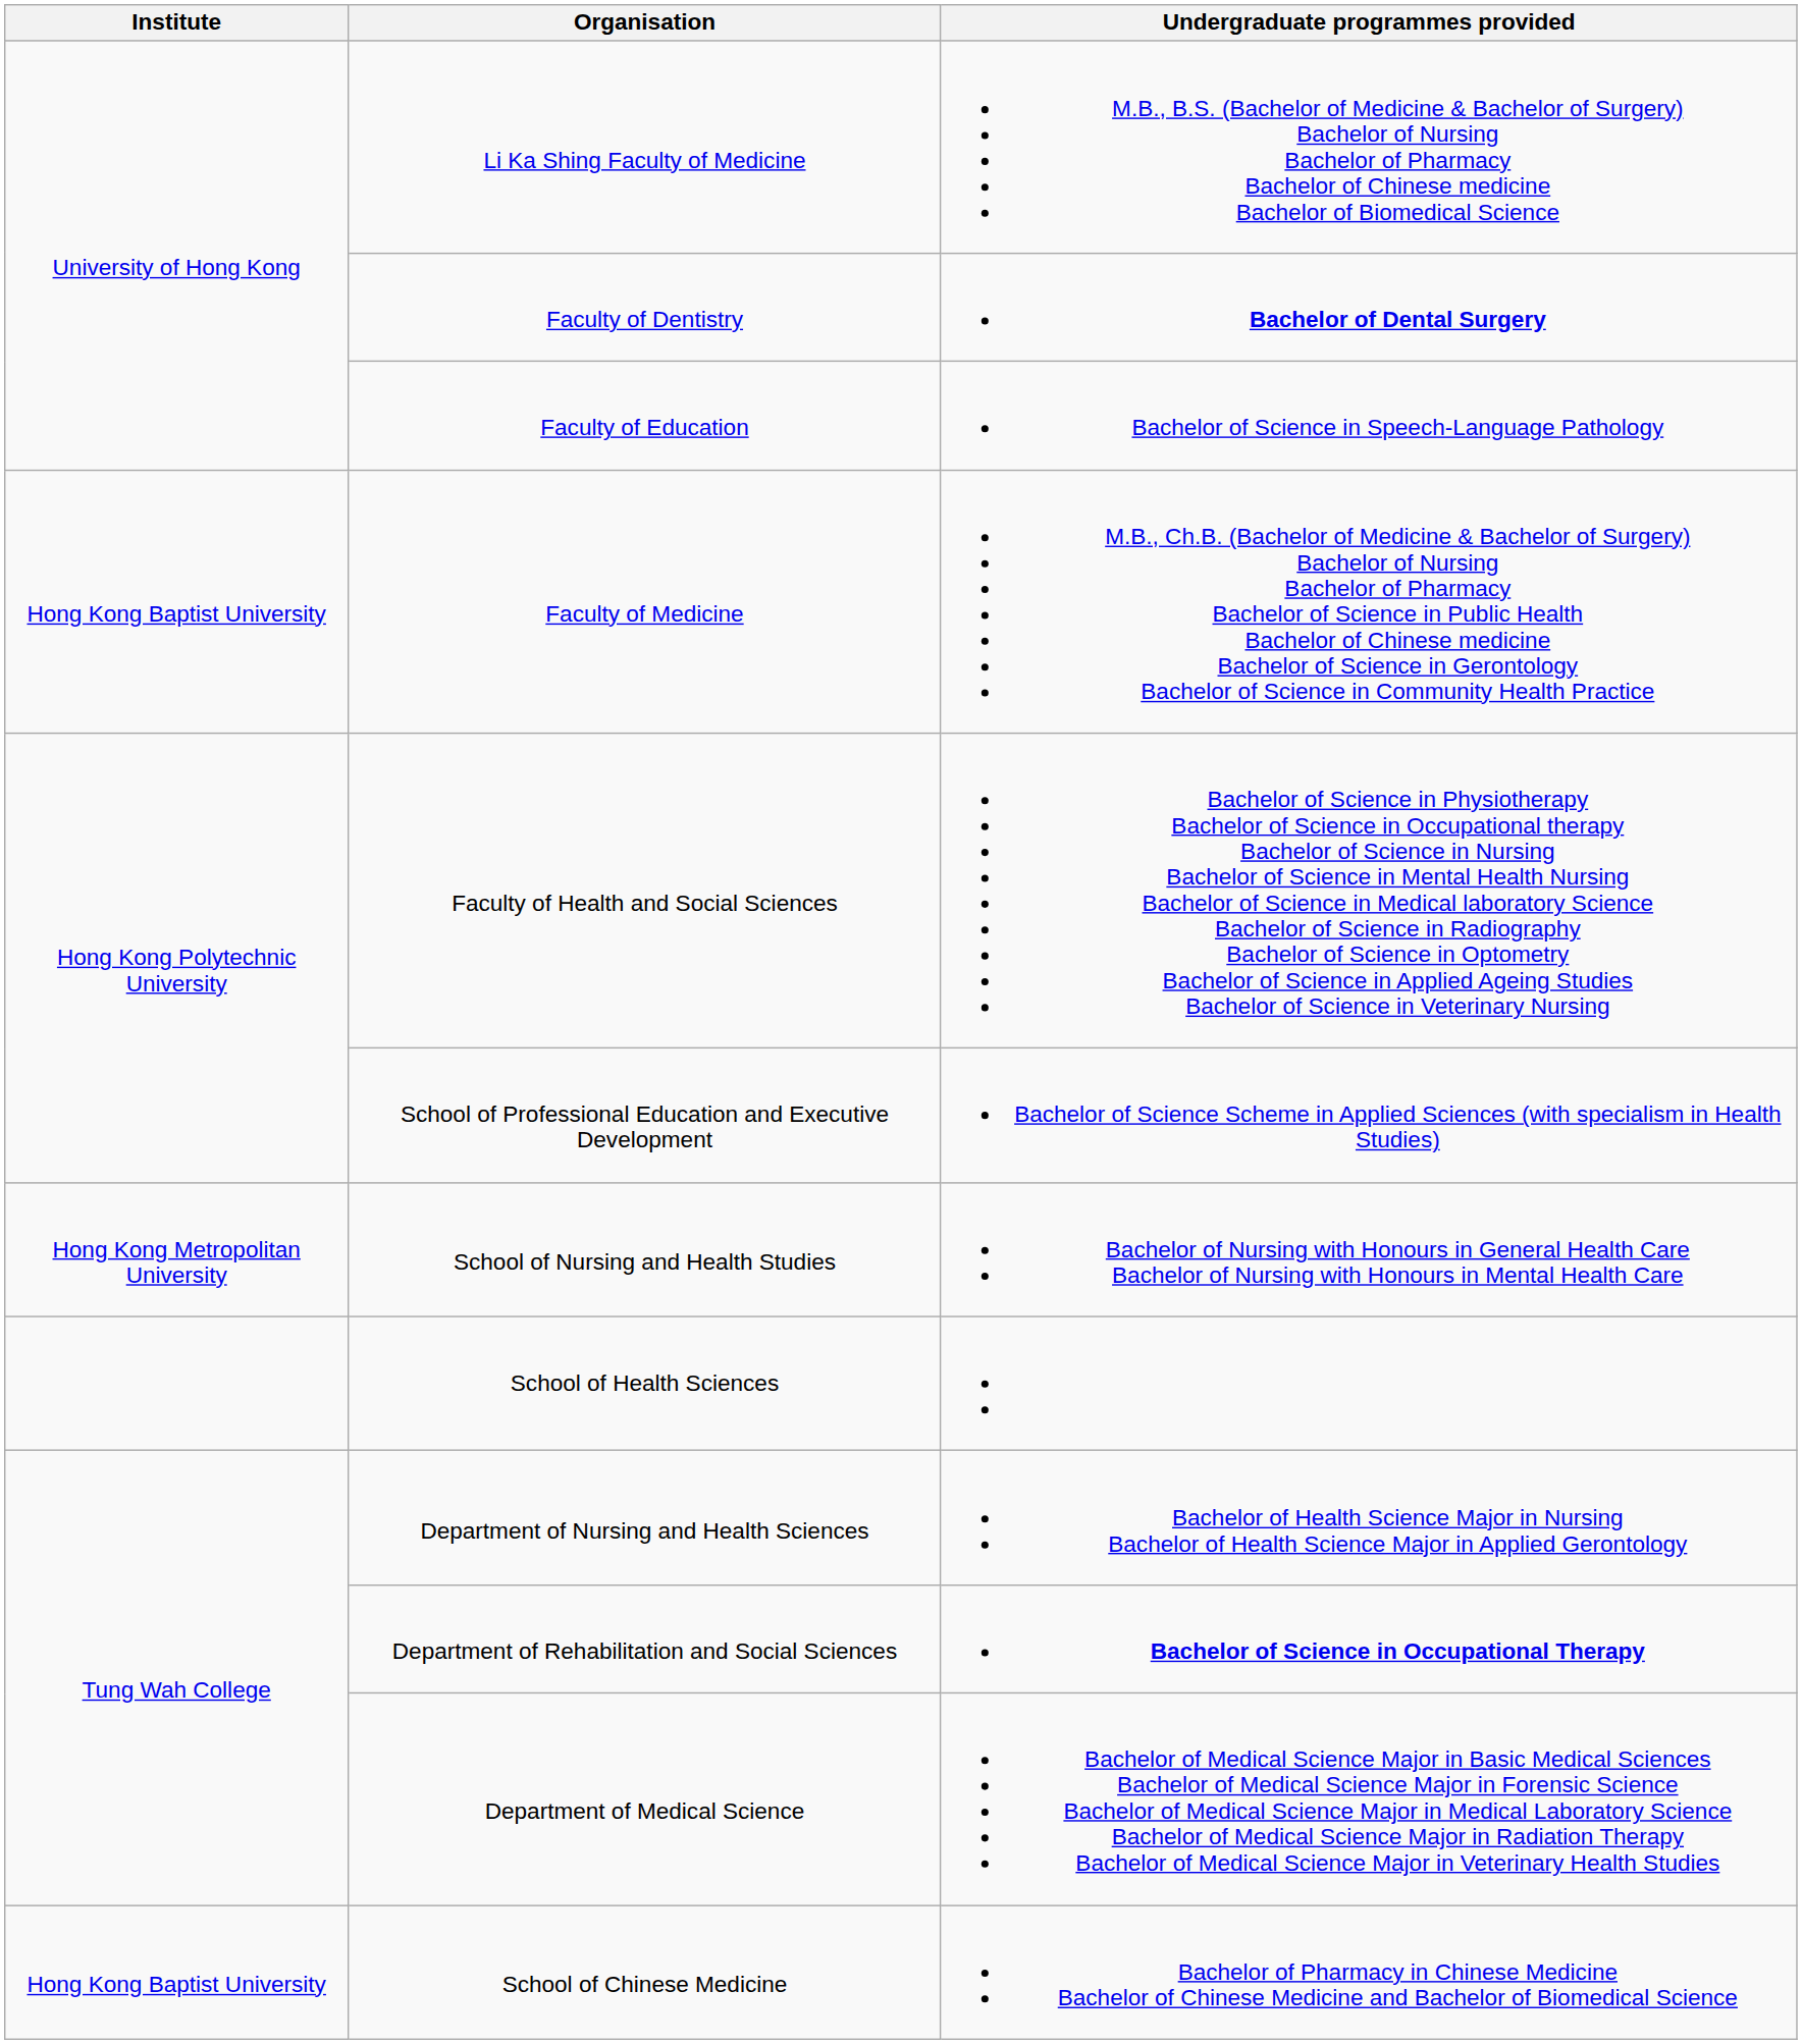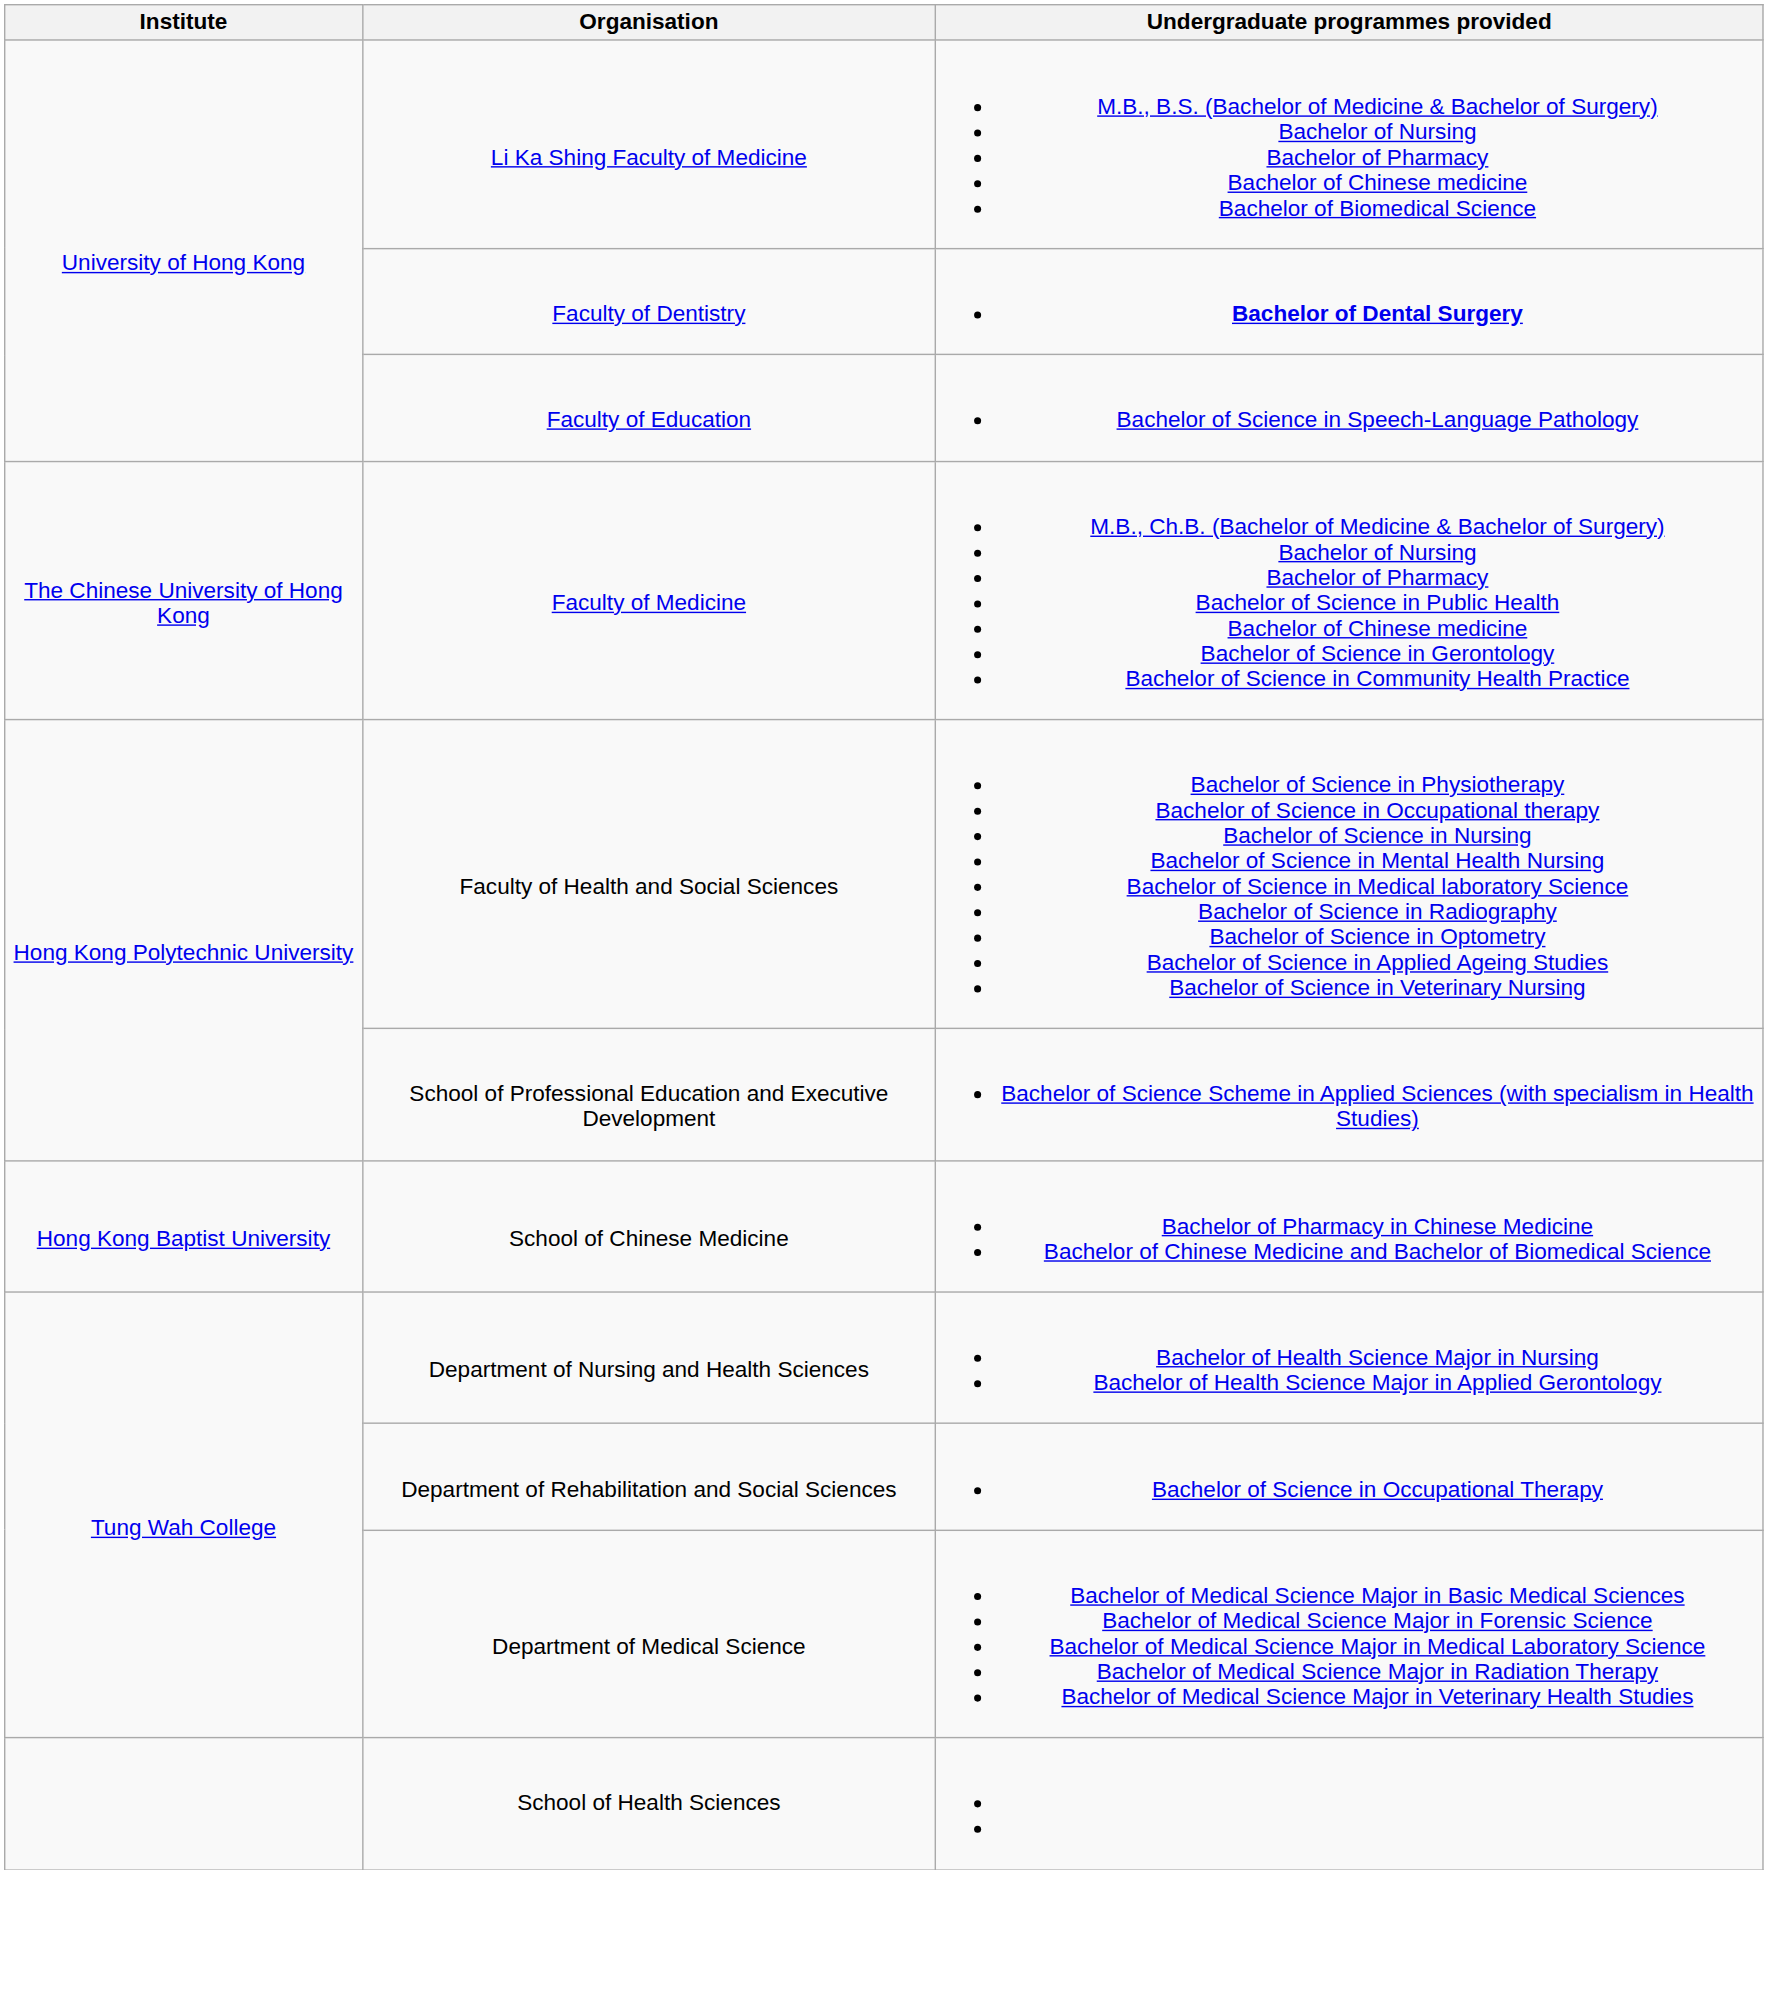Faculty of Medicine | Institute: Hong Kong Baptist University -> The Chinese University of Hong Kong
- row: Hong Kong Metropolitan University | School of Nursing and Health Studies | Bachelor of Nursing with Honours in General Health Care Bachelor of Nursing with Honours in Mental Health Care
rows swapped: School of Chinese Medicine <-> School of Health Sciences
Department of Rehabilitation and Social Sciences | Undergraduate programmes provided: bold -> normal
